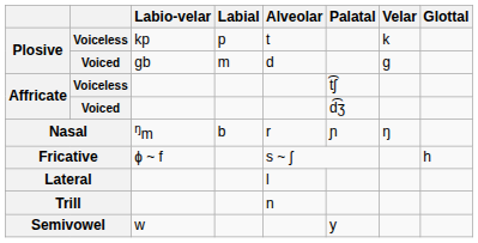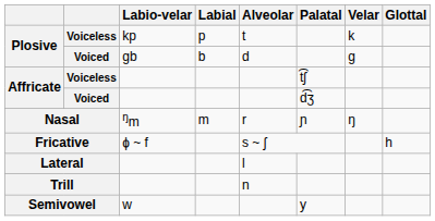Plosive / Voiced | Labial: m -> b
Nasal | Labial: b -> m
